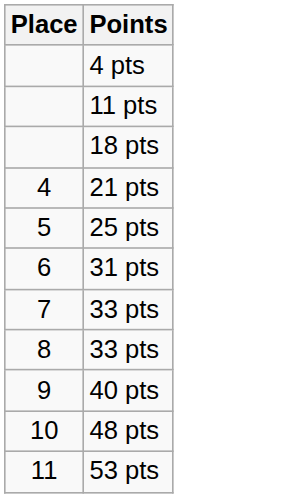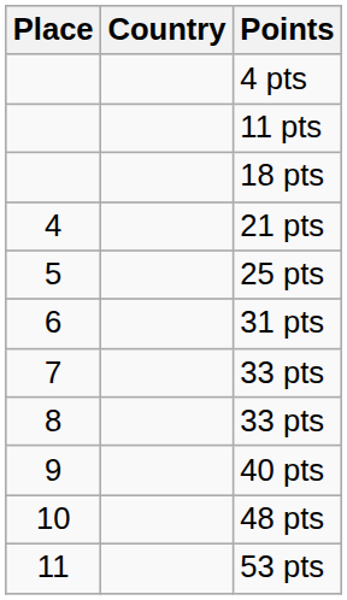+ column: Country
